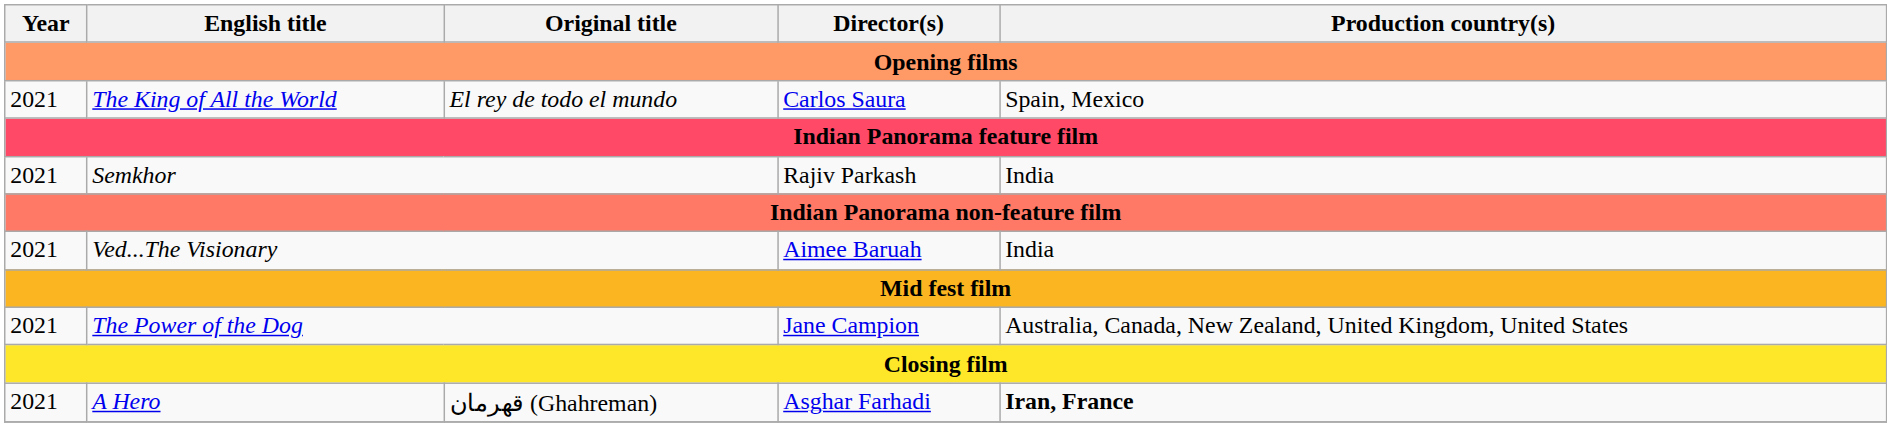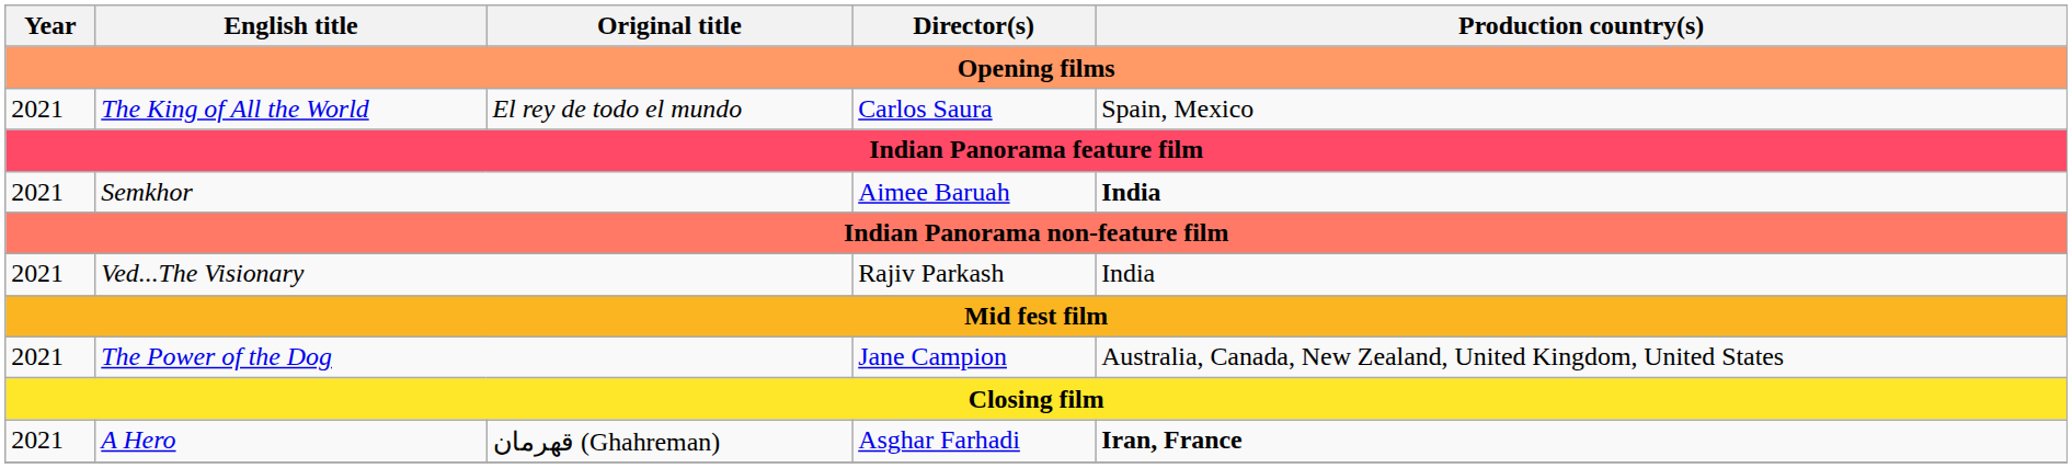Semkhor | Director(s): Rajiv Parkash -> Aimee Baruah
Semkhor | Production country(s): normal -> bold
Ved...The Visionary | Director(s): Aimee Baruah -> Rajiv Parkash
